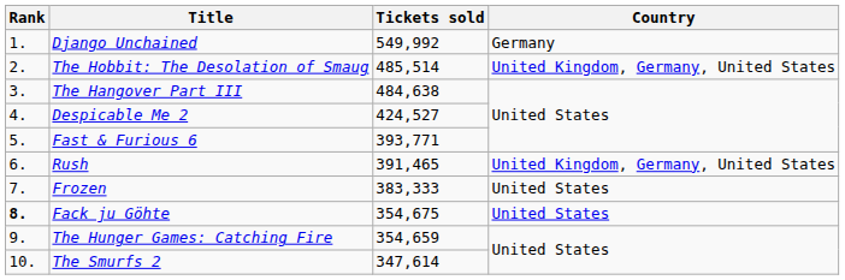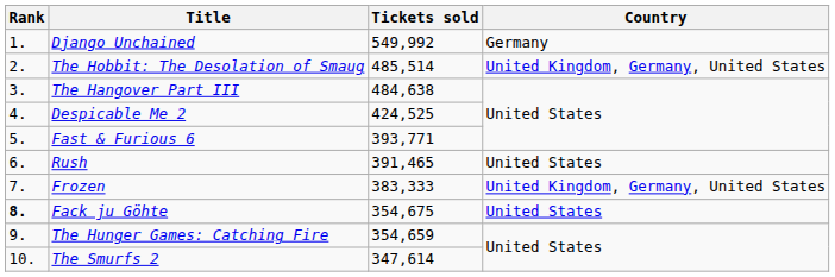Despicable Me 2 | Tickets sold: 424,527 -> 424,525
Rush | Country: United Kingdom, Germany, United States -> United States
Frozen | Country: United States -> United Kingdom, Germany, United States
